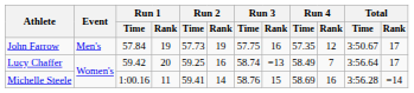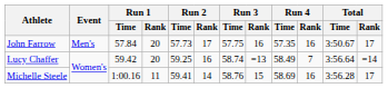John Farrow | Run 1 / Rank: 19 -> 20
John Farrow | Run 2 / Rank: 19 -> 17
John Farrow | Run 4 / Rank: 12 -> 16
Lucy Chaffer | Total / Rank: 17 -> =14
Michelle Steele | Total / Rank: =14 -> 17
